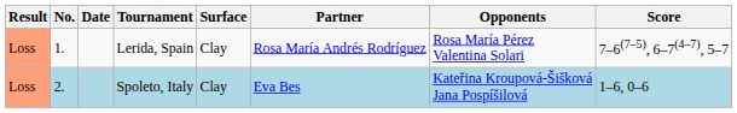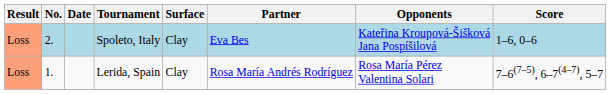rows swapped: Lerida, Spain <-> Spoleto, Italy
